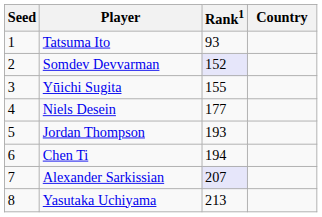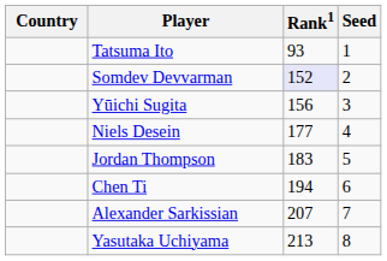columns swapped: Country <-> Seed
Yūichi Sugita | Rank1: 155 -> 156
Jordan Thompson | Rank1: 193 -> 183
Alexander Sarkissian | Rank1: lavender background -> no background
